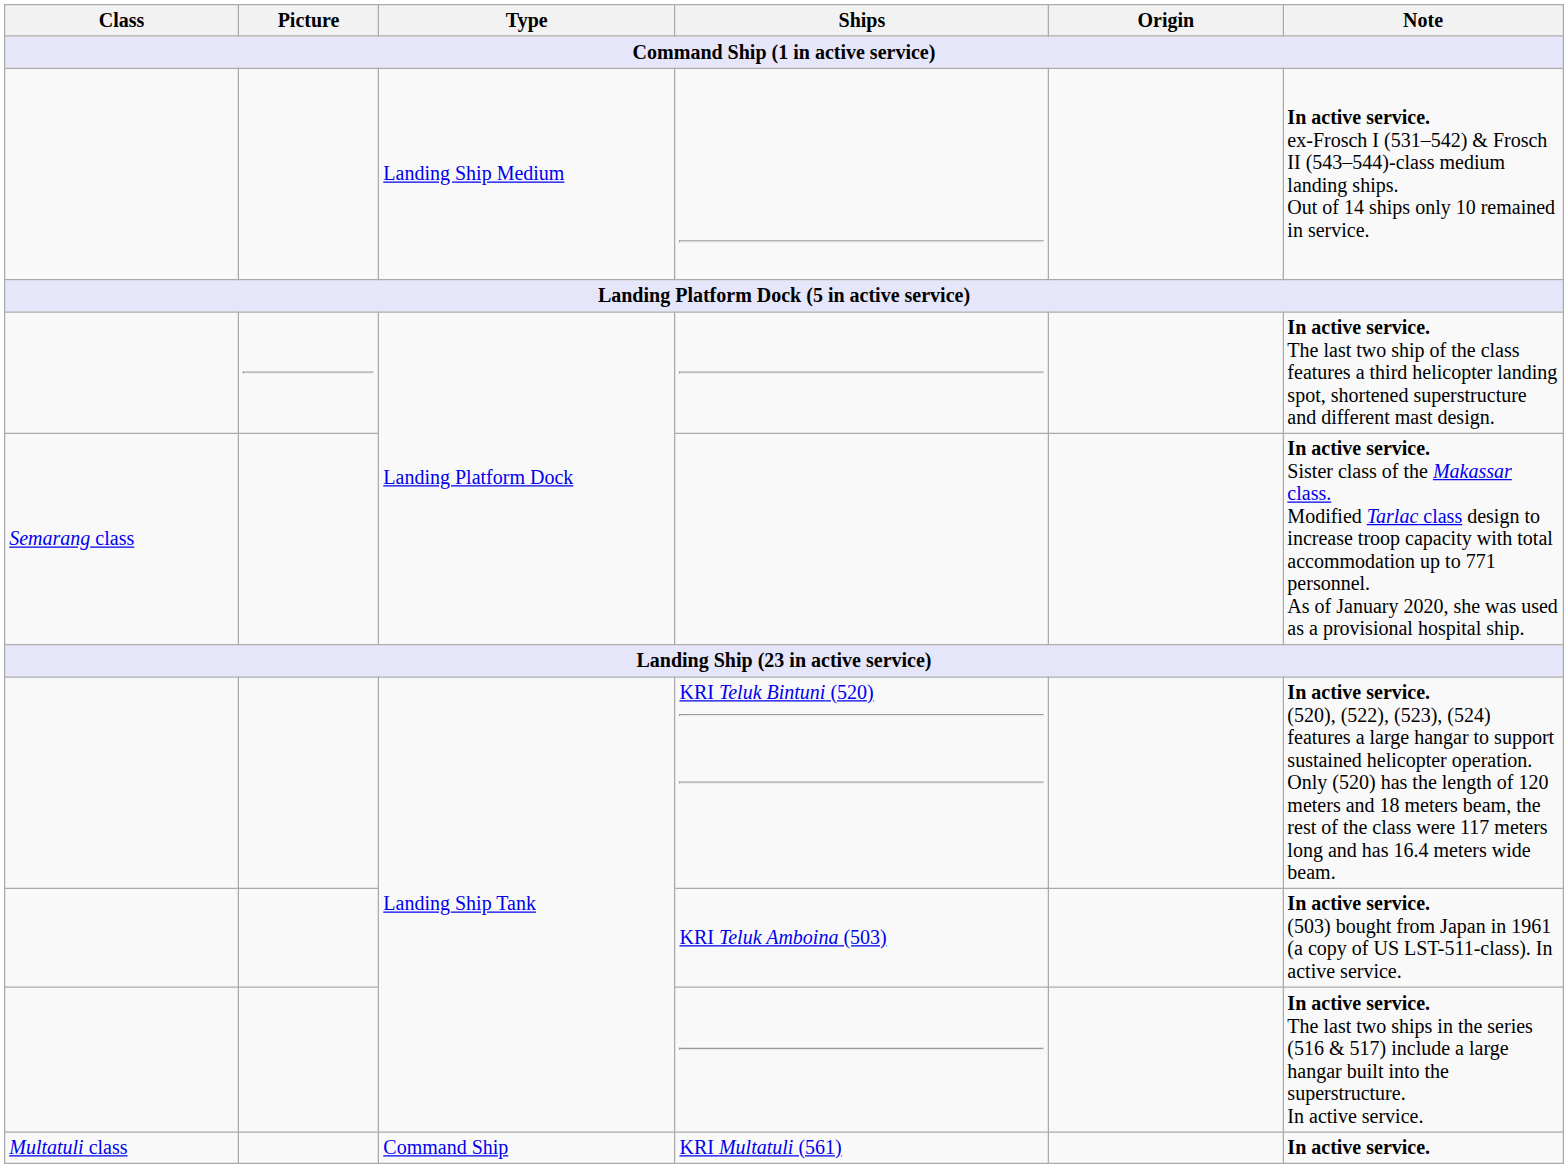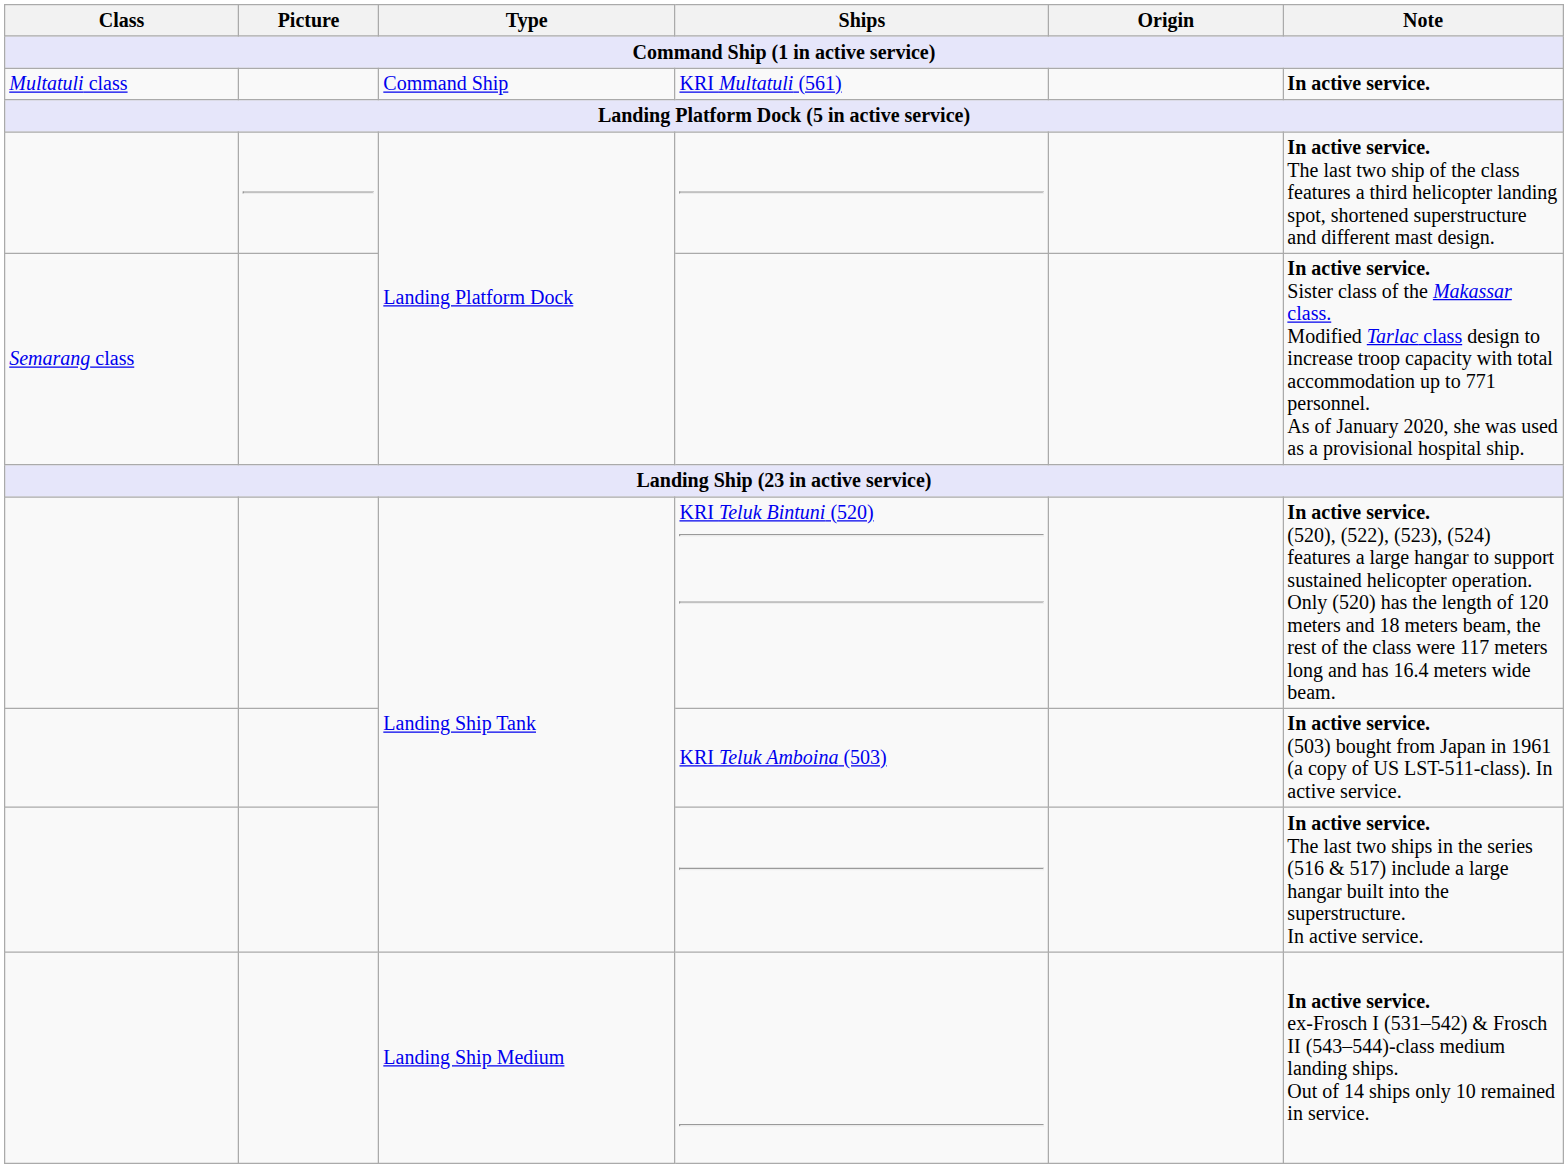rows swapped: Command Ship <-> Landing Ship Medium
